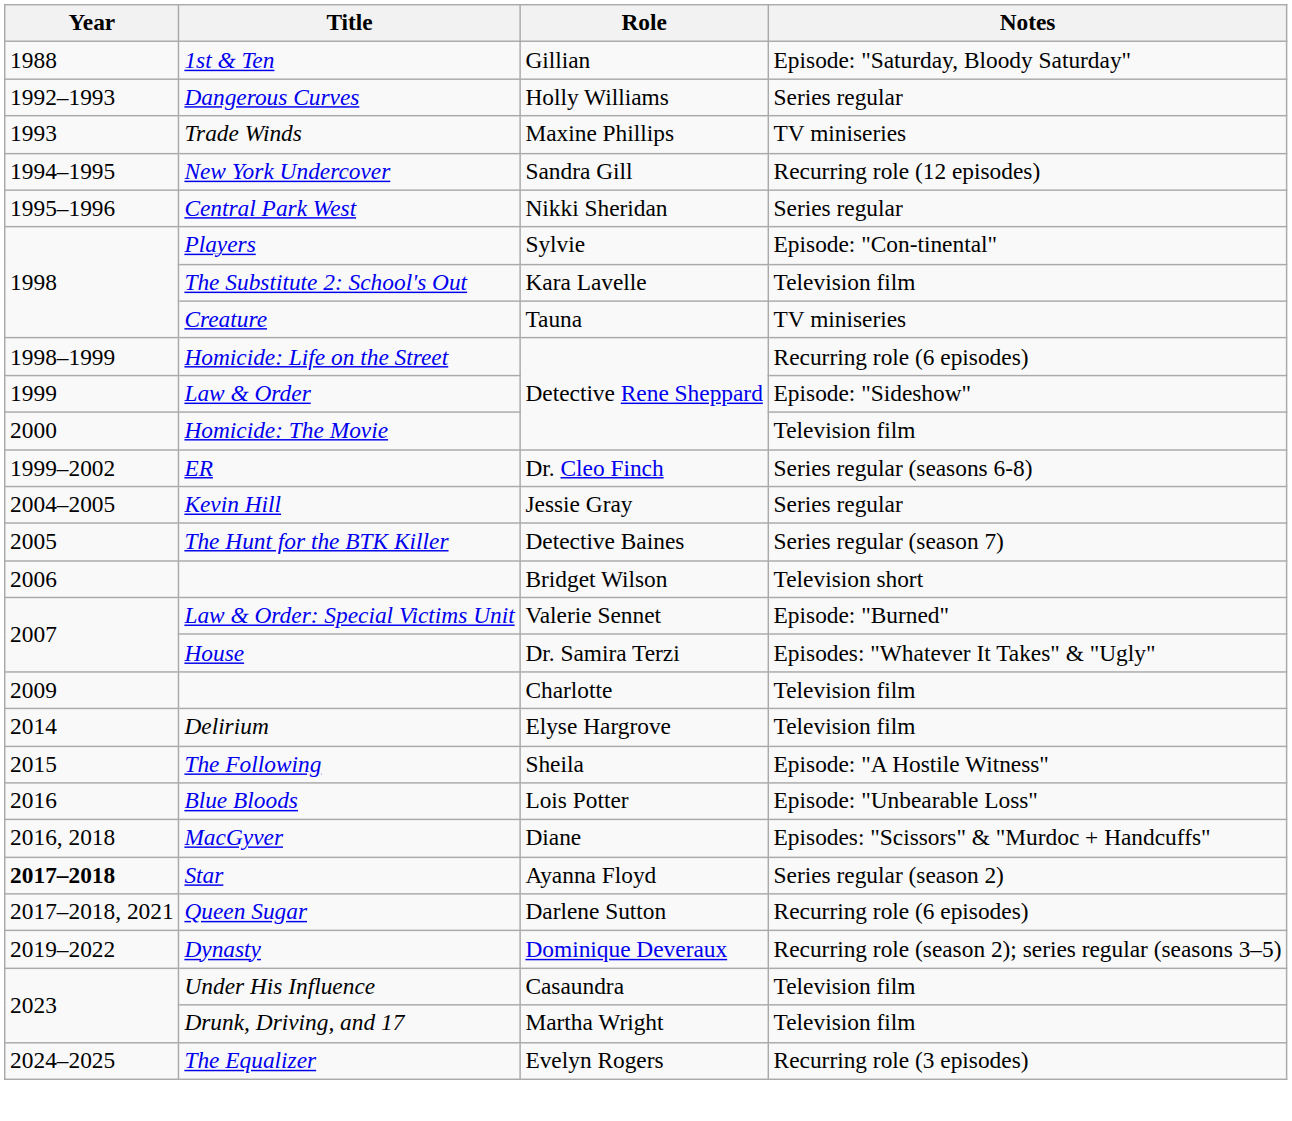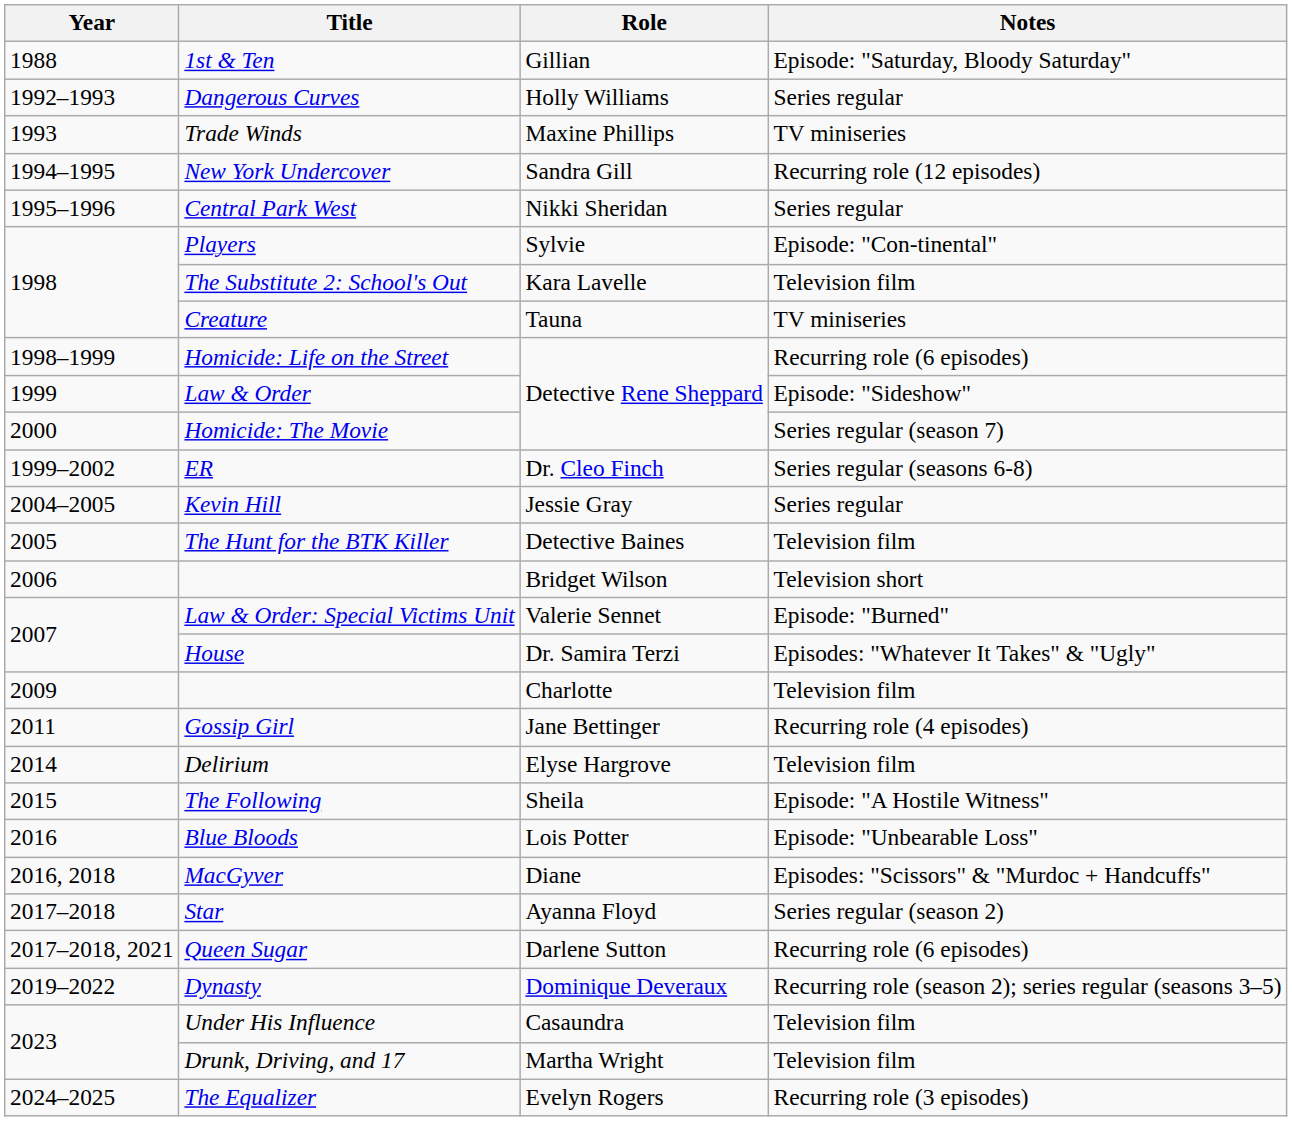Homicide: The Movie | Notes: Television film -> Series regular (season 7)
The Hunt for the BTK Killer | Notes: Series regular (season 7) -> Television film
+ row: 2011 | Gossip Girl | Jane Bettinger | Recurring role (4 episodes)
Star | Year: bold -> normal
